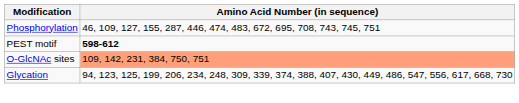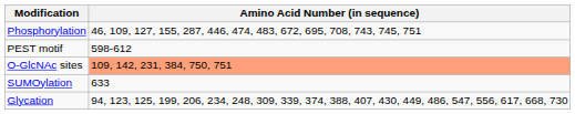PEST motif | Amino Acid Number (in sequence): bold -> normal
+ row: SUMOylation | 633
